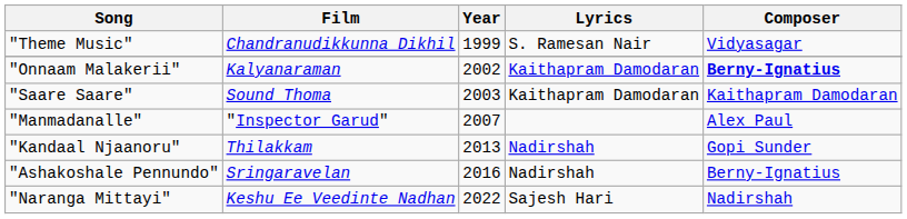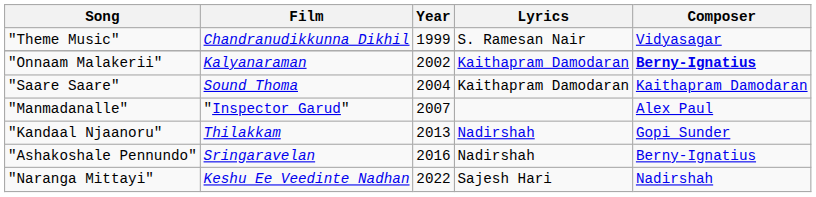"Saare Saare" | Year: 2003 -> 2004
